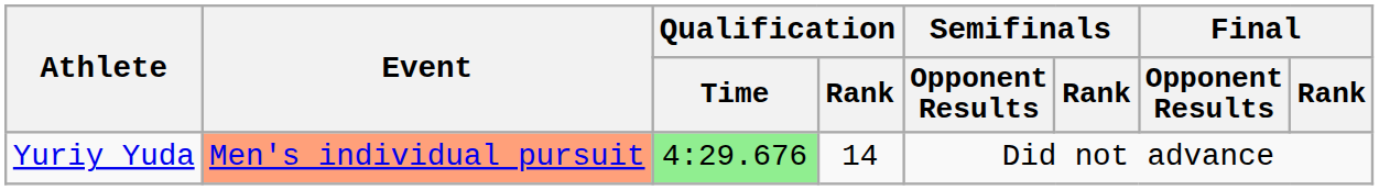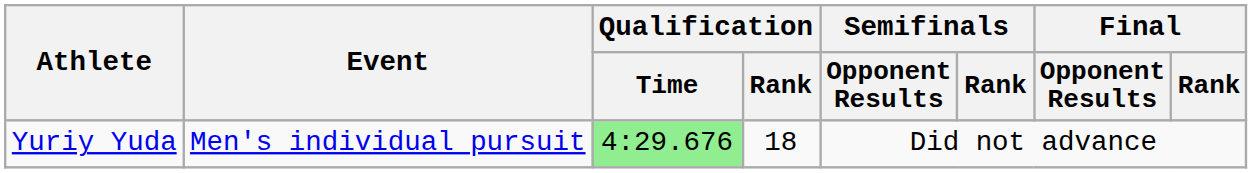Yuriy Yuda | Event: lightsalmon background -> no background
Yuriy Yuda | Qualification / Rank: 14 -> 18
